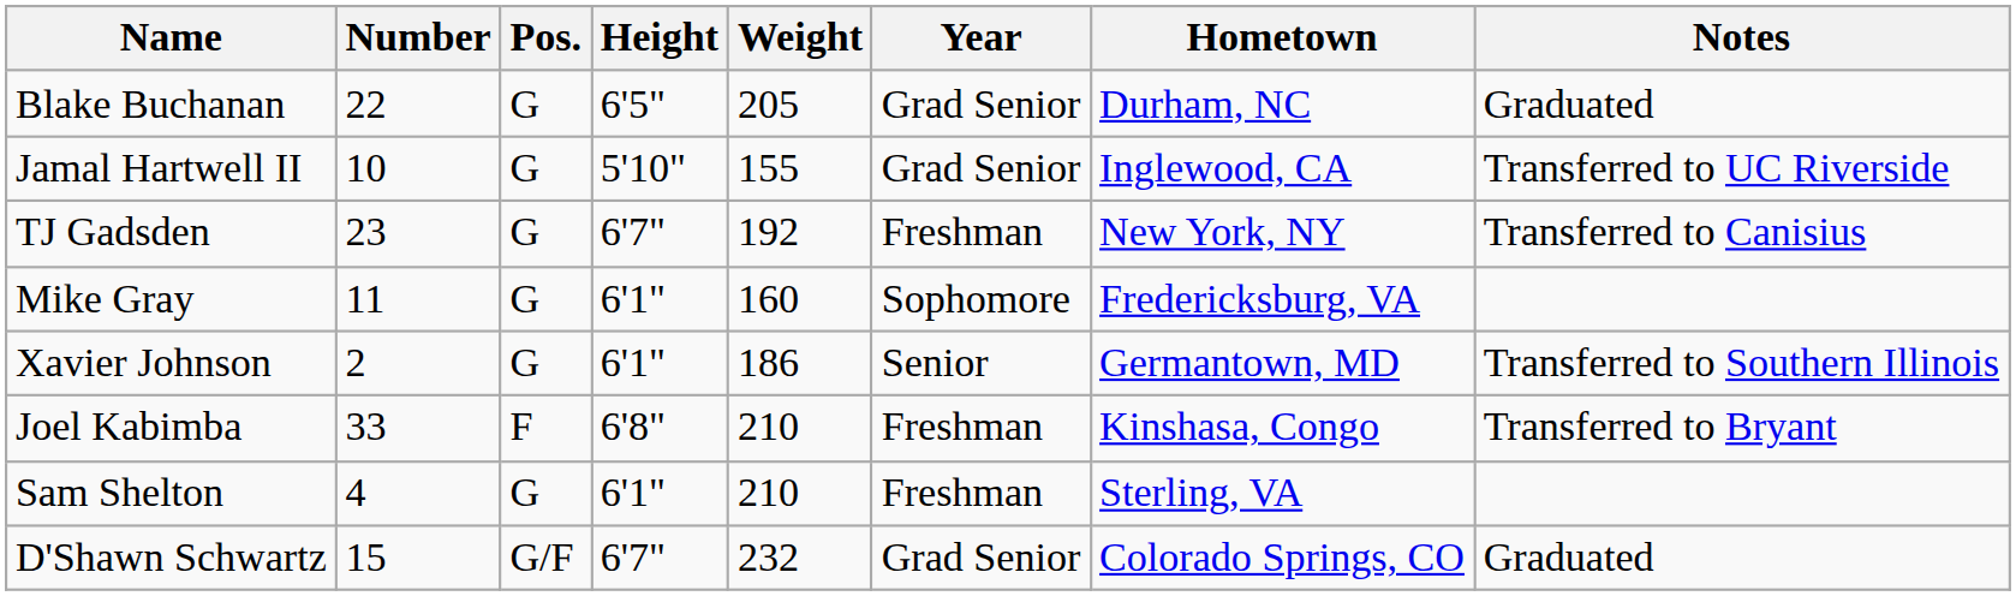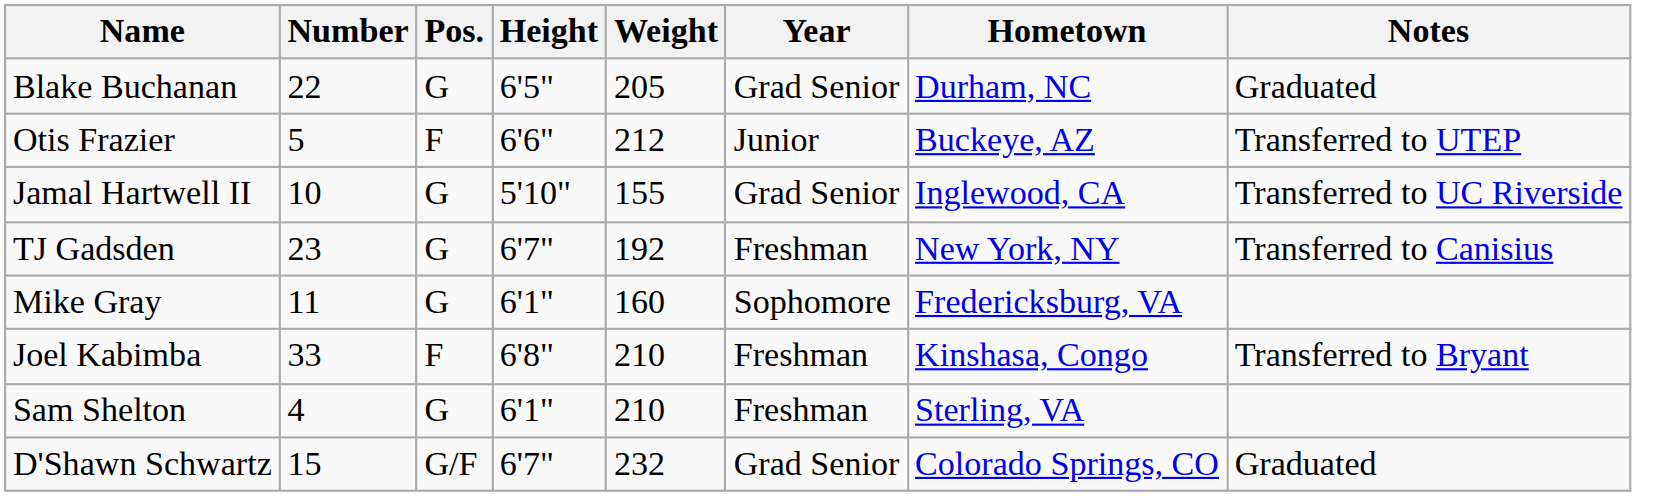+ row: Otis Frazier | 5 | F | 6'6" | 212 | Junior | Buckeye, AZ | Transferred to UTEP
- row: Xavier Johnson | 2 | G | 6'1" | 186 | Senior | Germantown, MD | Transferred to Southern Illinois
